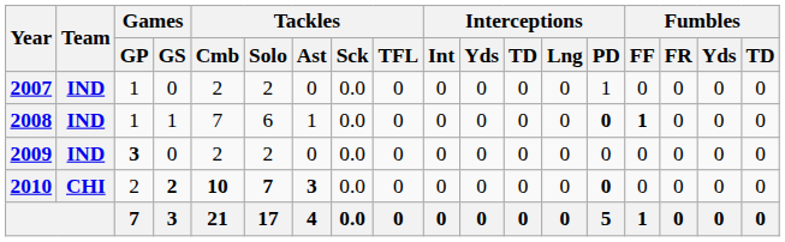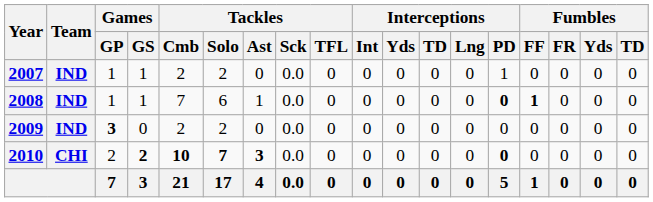2007 | Games / GS: 0 -> 1
